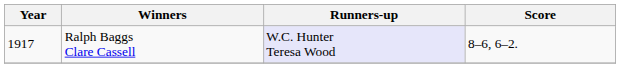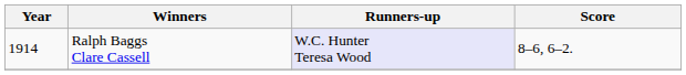Ralph Baggs Clare Cassell | Year: 1917 -> 1914
